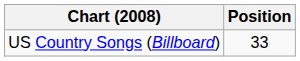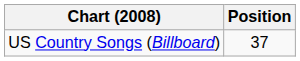US Country Songs (Billboard) | Position: 33 -> 37
